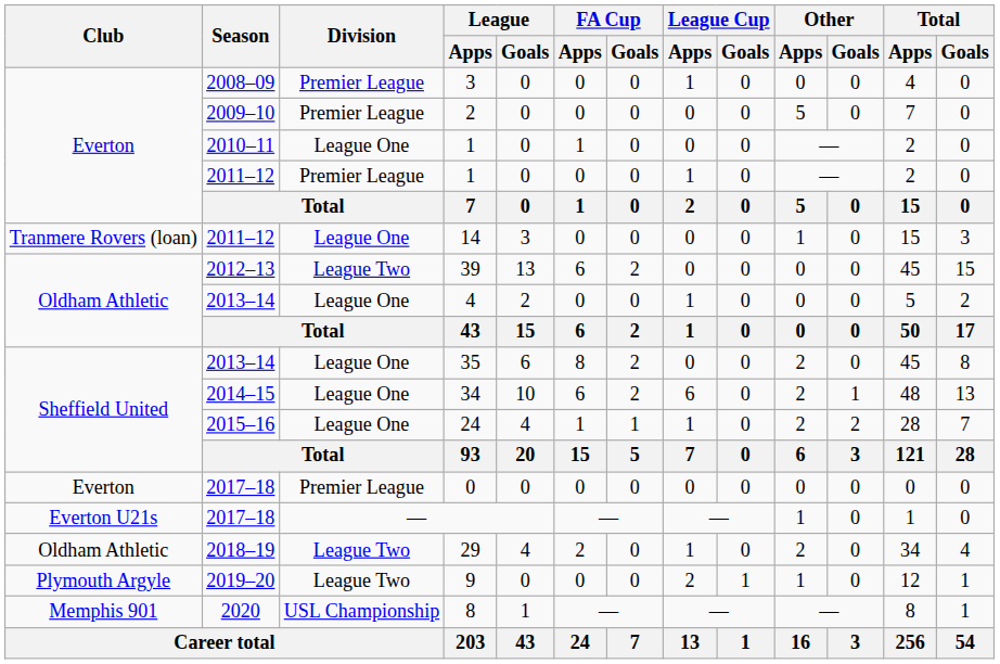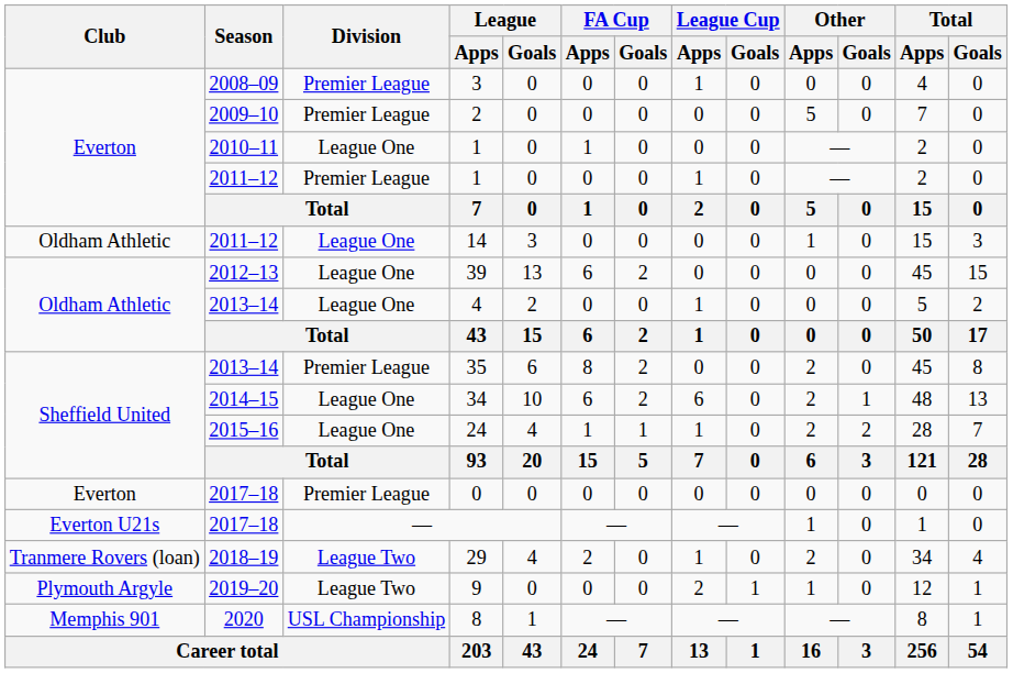14 | Club: Tranmere Rovers (loan) -> Oldham Athletic
39 | Division: League Two -> League One
35 | Division: League One -> Premier League
29 | Club: Oldham Athletic -> Tranmere Rovers (loan)
